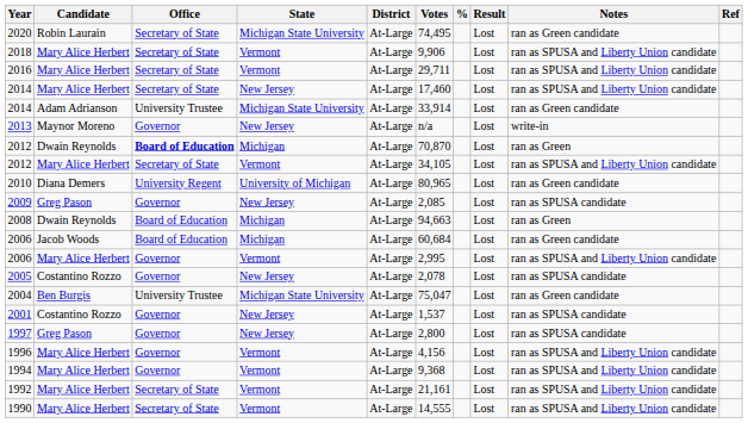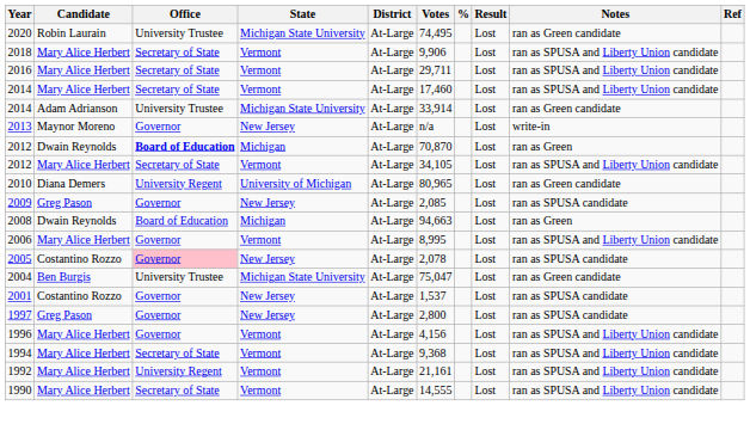2020 | Office: Secretary of State -> University Trustee
2014 / Mary Alice Herbert | State: New Jersey -> Vermont
- row: 2006 | Jacob Woods | Board of Education | Michigan | At-Large | 60,684 | Lost | ran as Green candidate
2006 / Mary Alice Herbert | Votes: 2,995 -> 8,995
2005 | Office: no background -> pink background
1994 | Office: Governor -> Secretary of State
1992 | Office: Secretary of State -> University Regent
